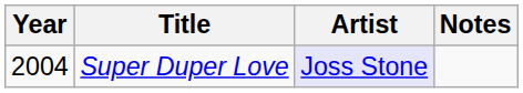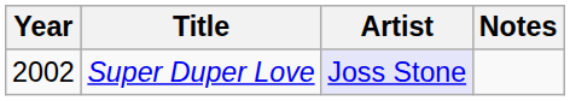Super Duper Love | Year: 2004 -> 2002
